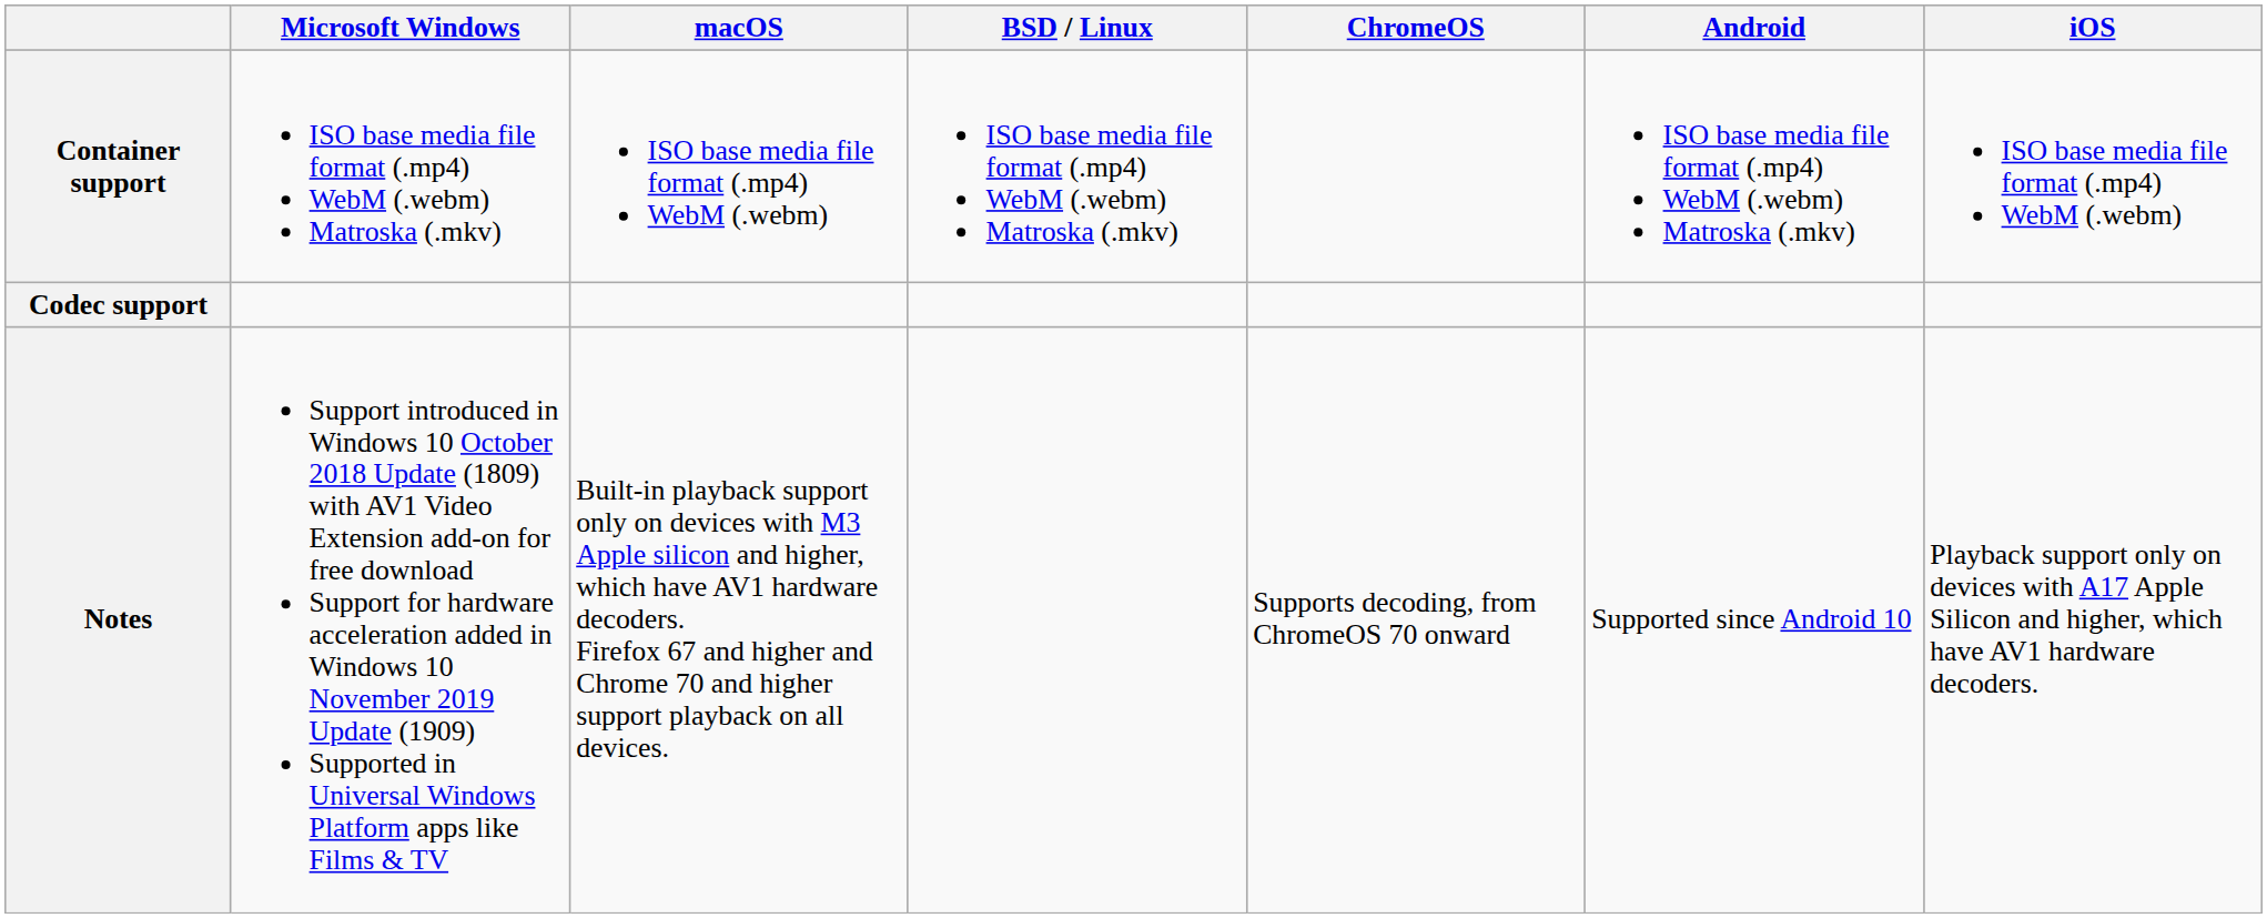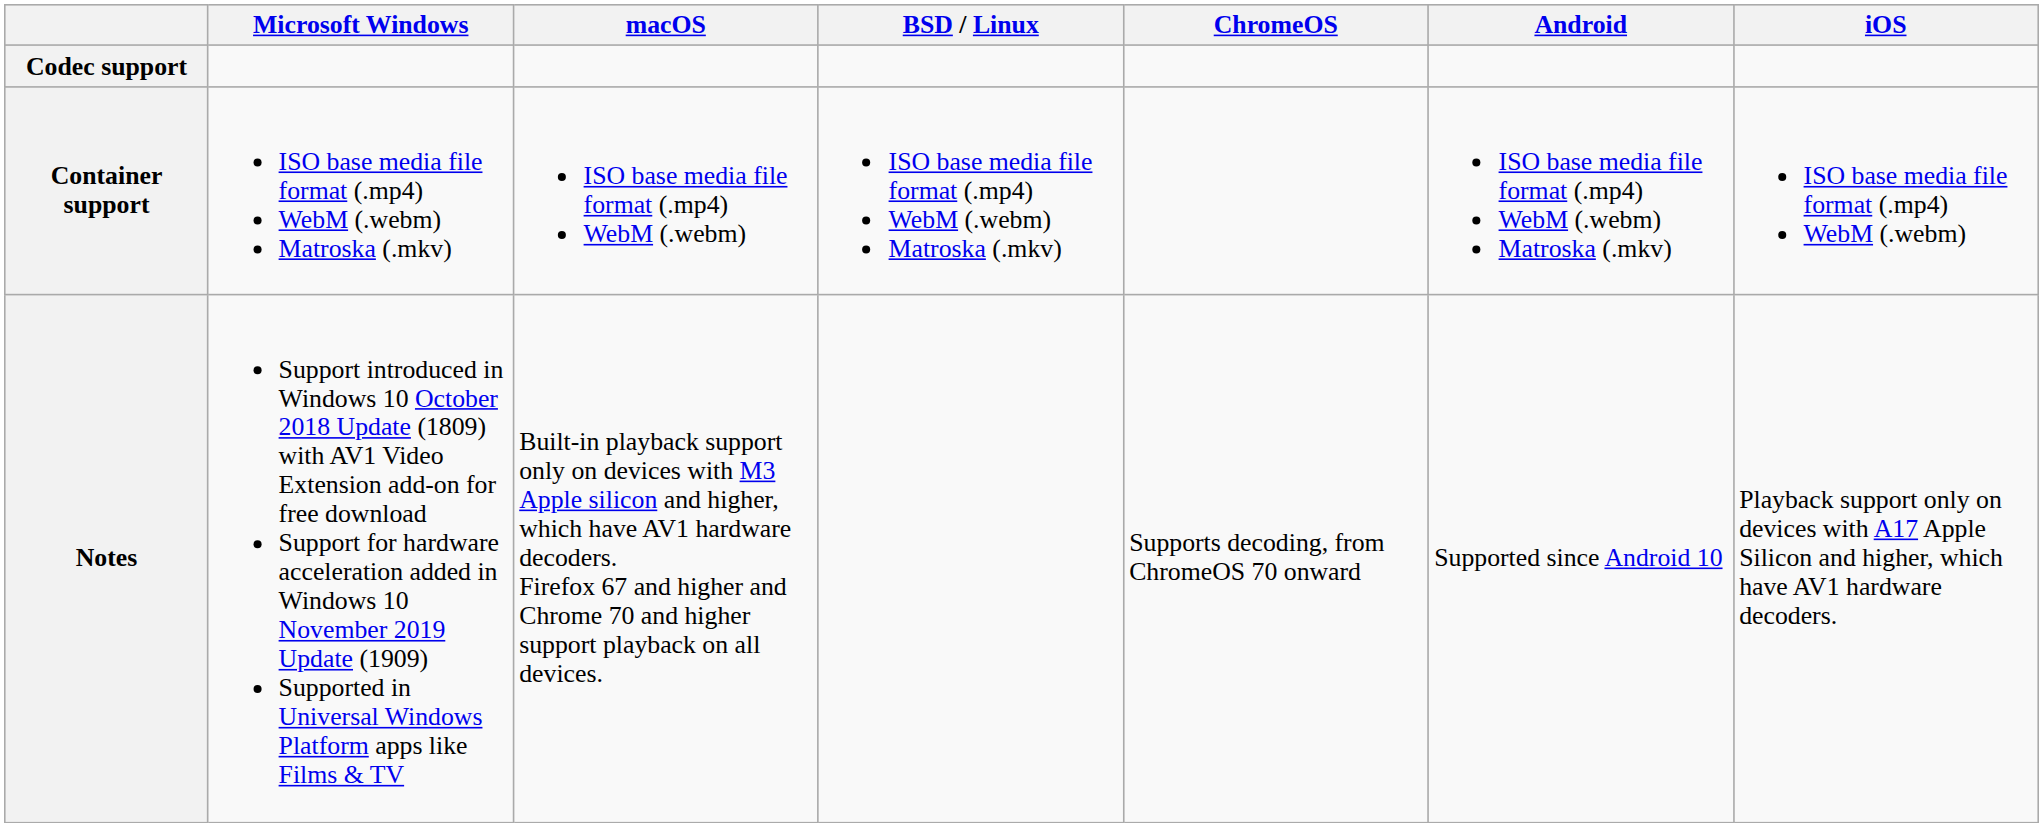rows swapped: Codec support <-> Container support
